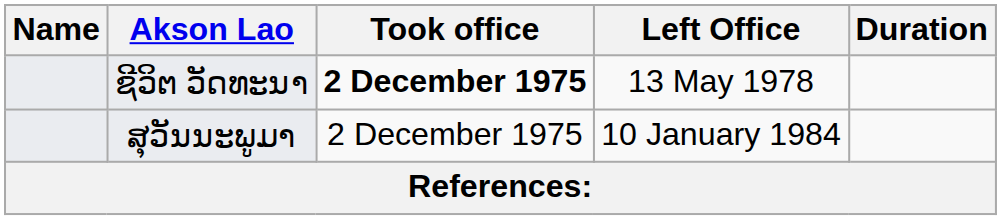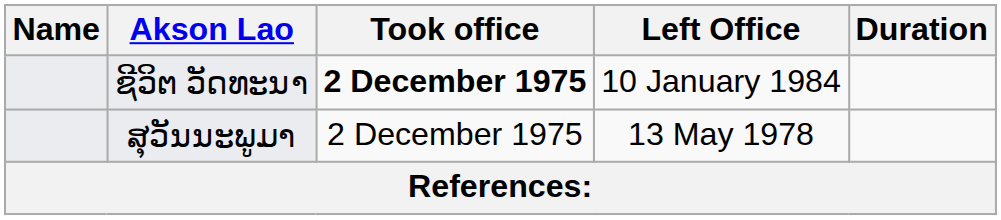ຊີວິຕ ວັດທະນາ | Left Office: 13 May 1978 -> 10 January 1984
ສຸວັນນະພູມາ | Left Office: 10 January 1984 -> 13 May 1978
